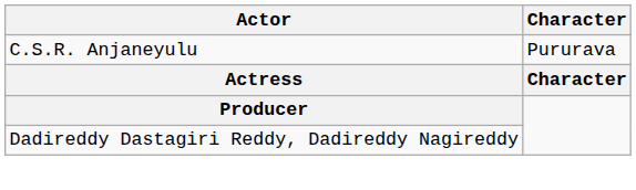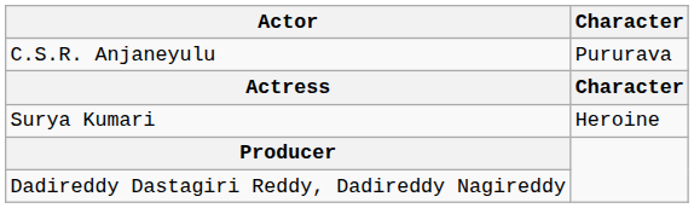+ row: Surya Kumari | Heroine
